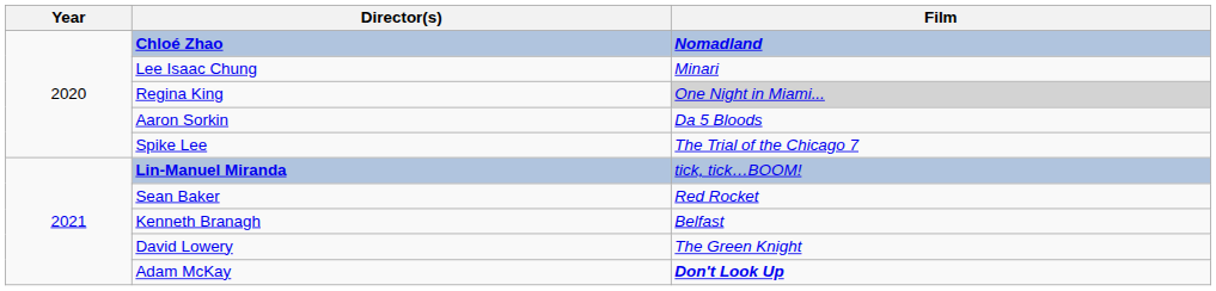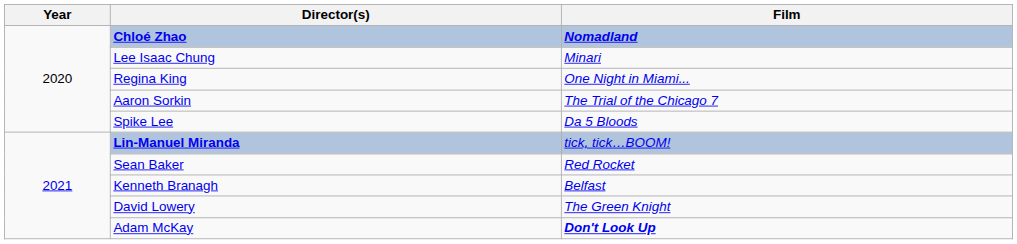Regina King | Film: lightgrey background -> no background
Aaron Sorkin | Film: Da 5 Bloods -> The Trial of the Chicago 7
Spike Lee | Film: The Trial of the Chicago 7 -> Da 5 Bloods
